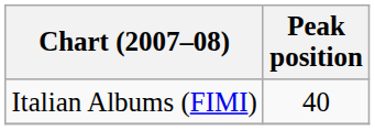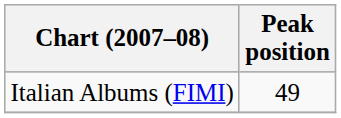Italian Albums (FIMI) | Peak position: 40 -> 49
